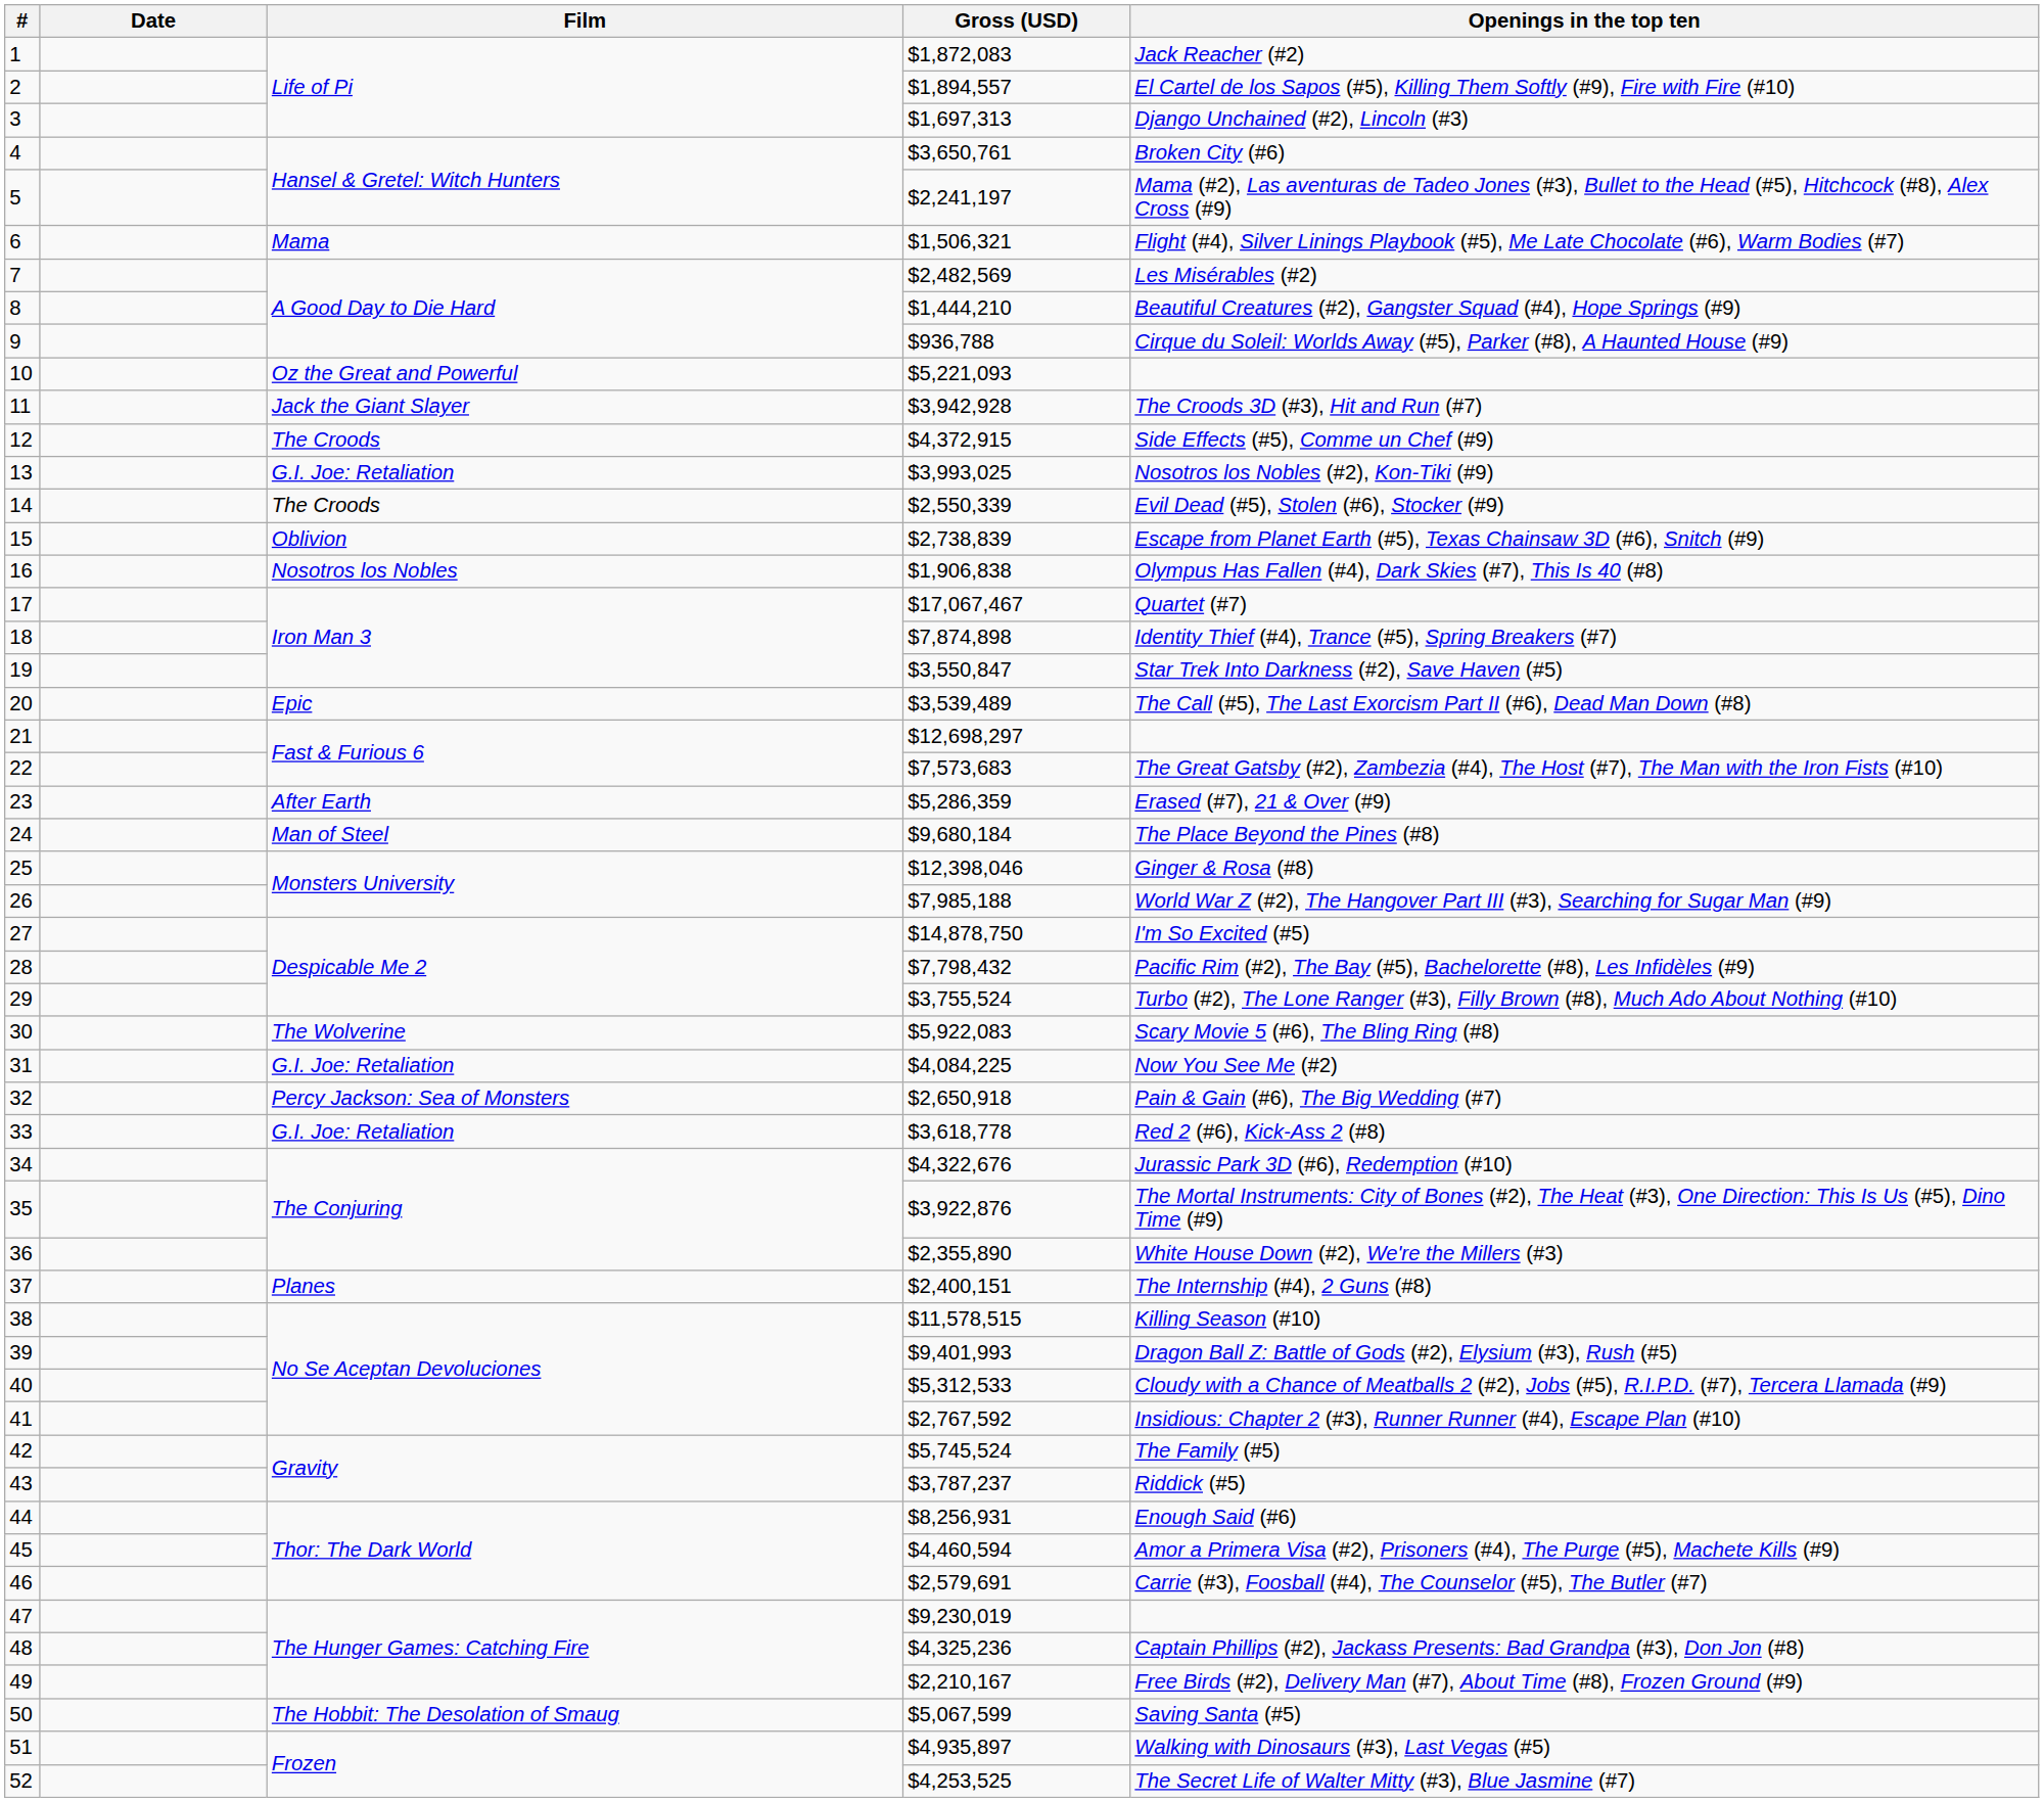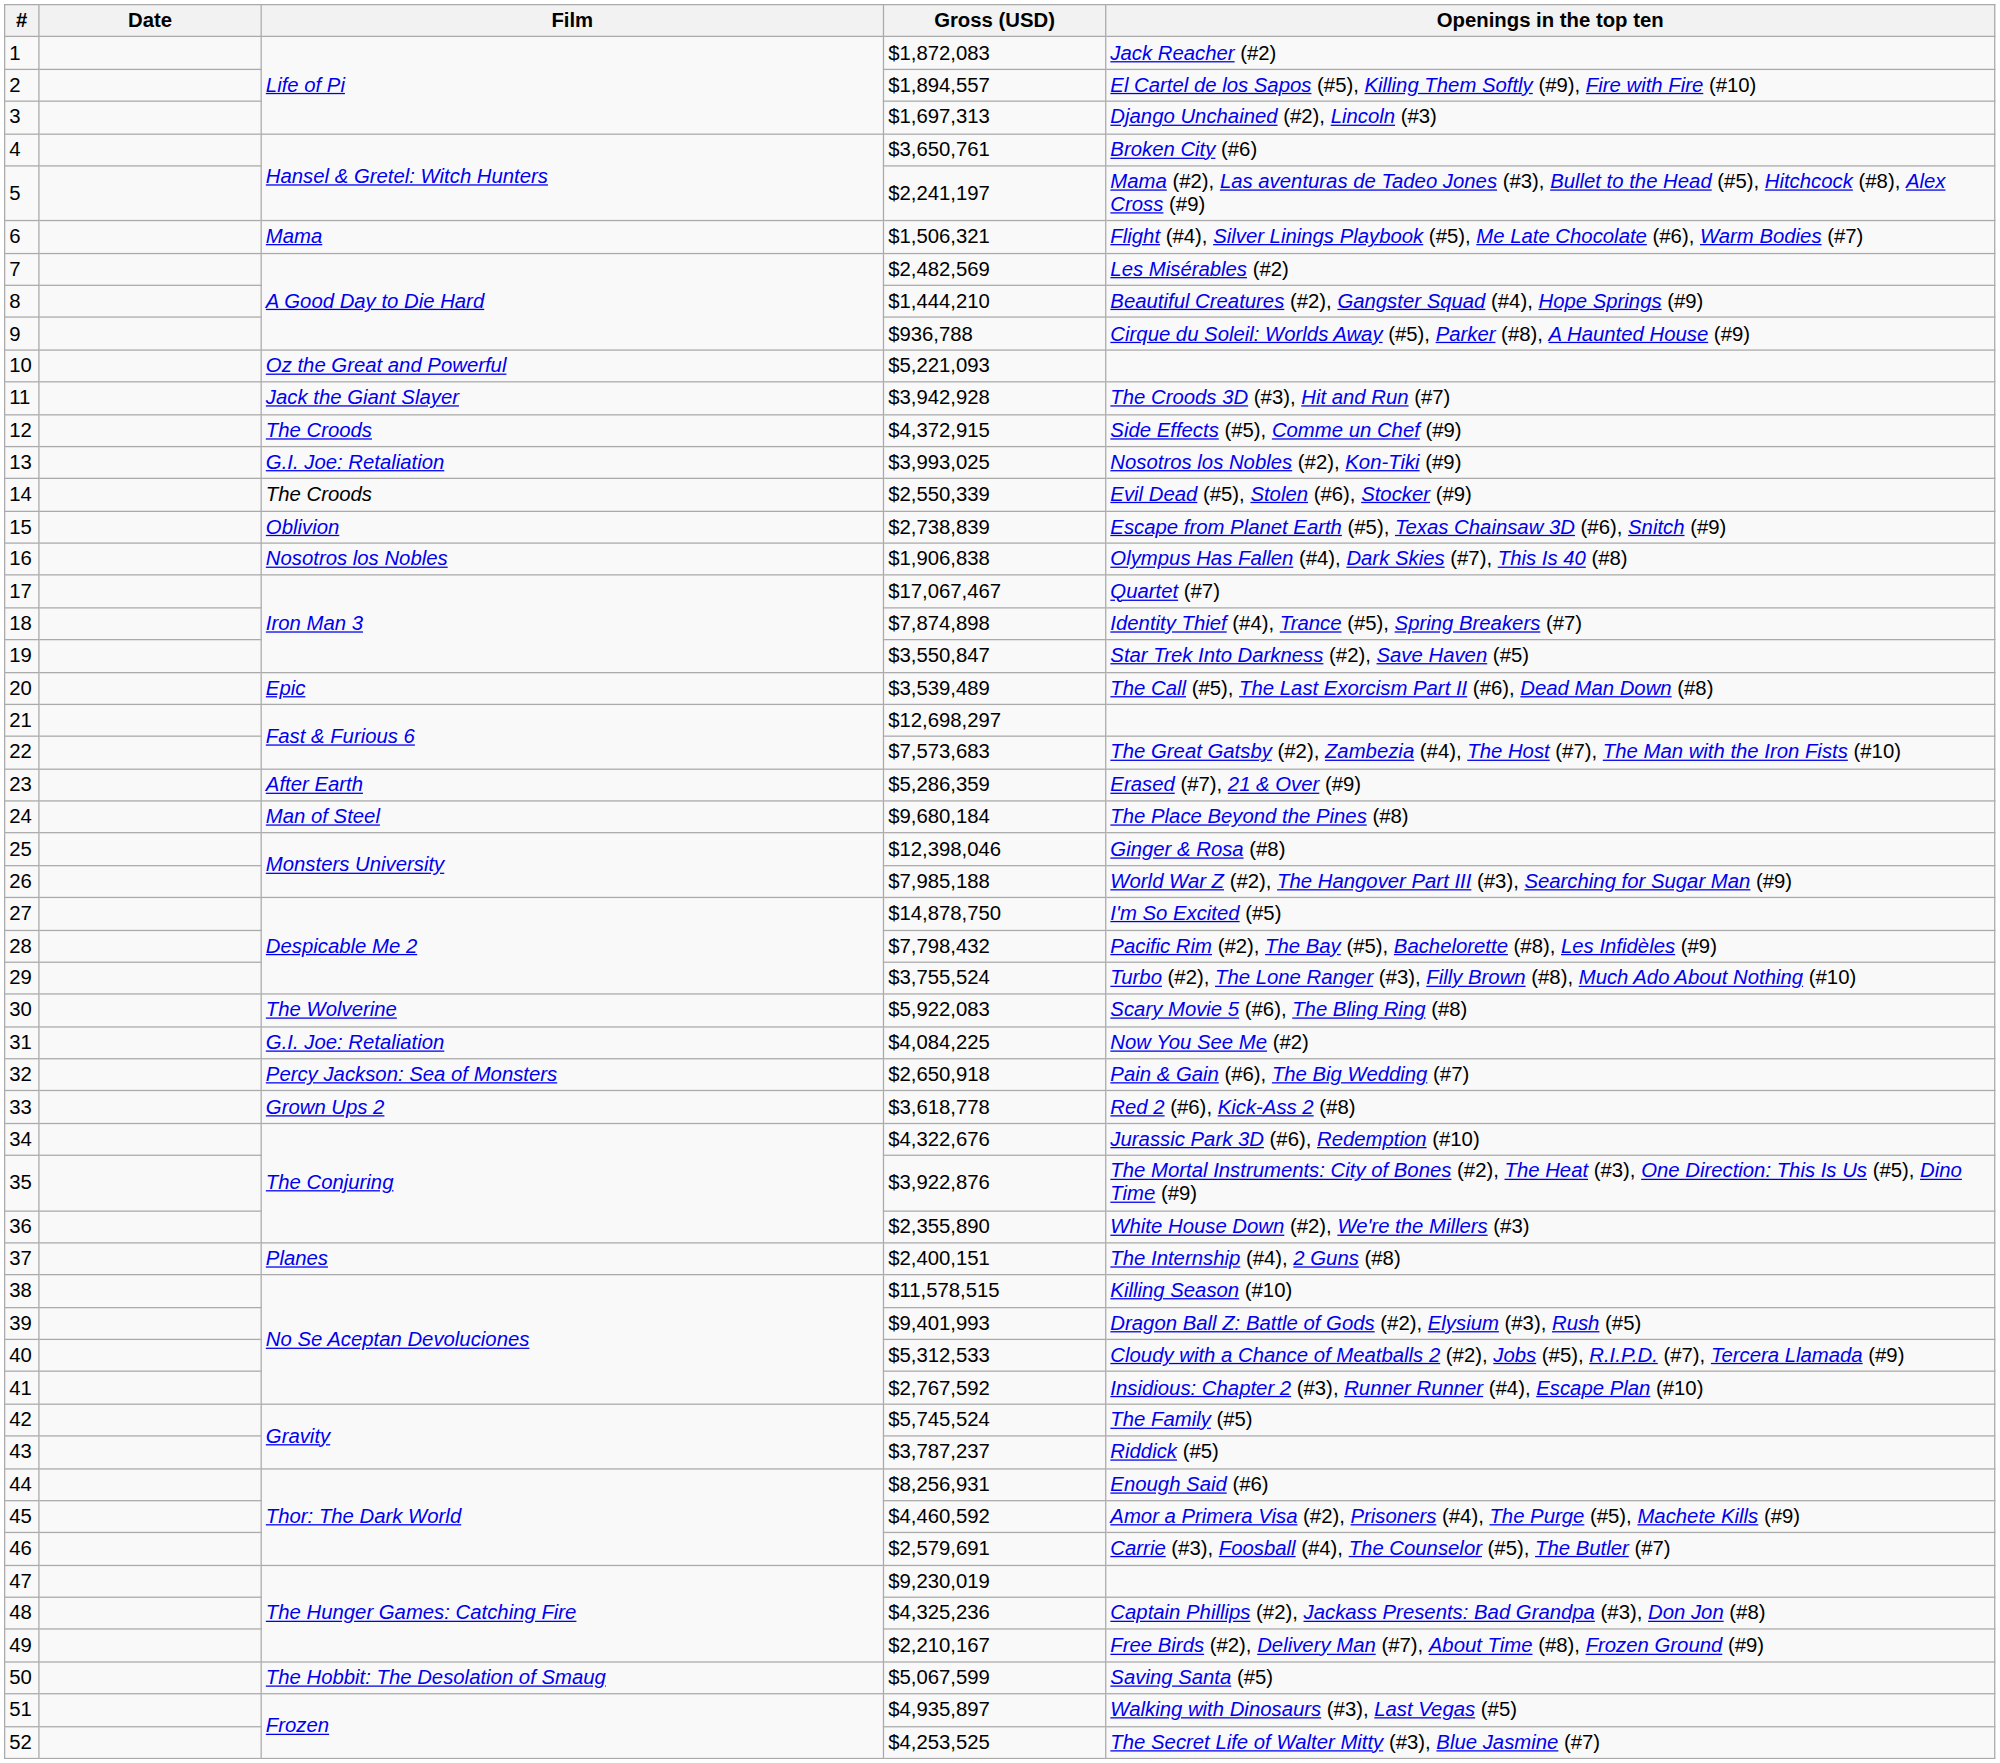33 | Film: G.I. Joe: Retaliation -> Grown Ups 2
45 | Gross (USD): $4,460,594 -> $4,460,592
